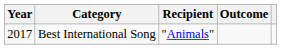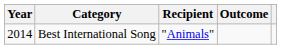Best International Song | Year: 2017 -> 2014
